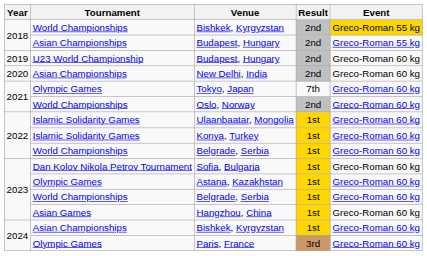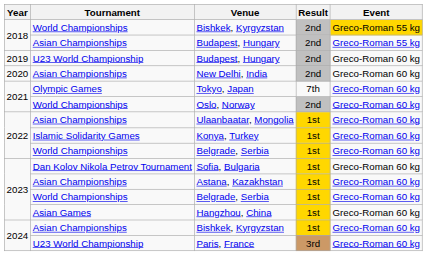Ulaanbaatar, Mongolia | Tournament: Islamic Solidarity Games -> Asian Championships
Astana, Kazakhstan | Tournament: Olympic Games -> Asian Championships
Paris, France | Tournament: Olympic Games -> U23 World Championship
